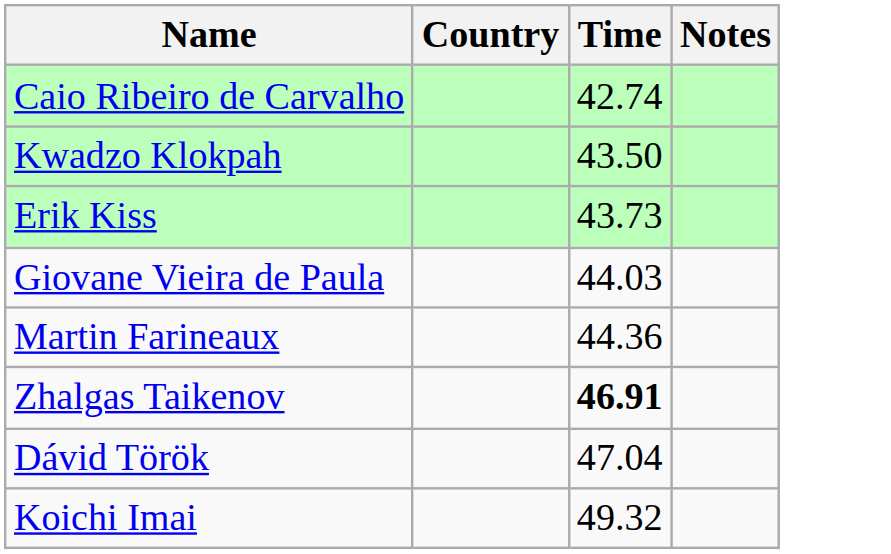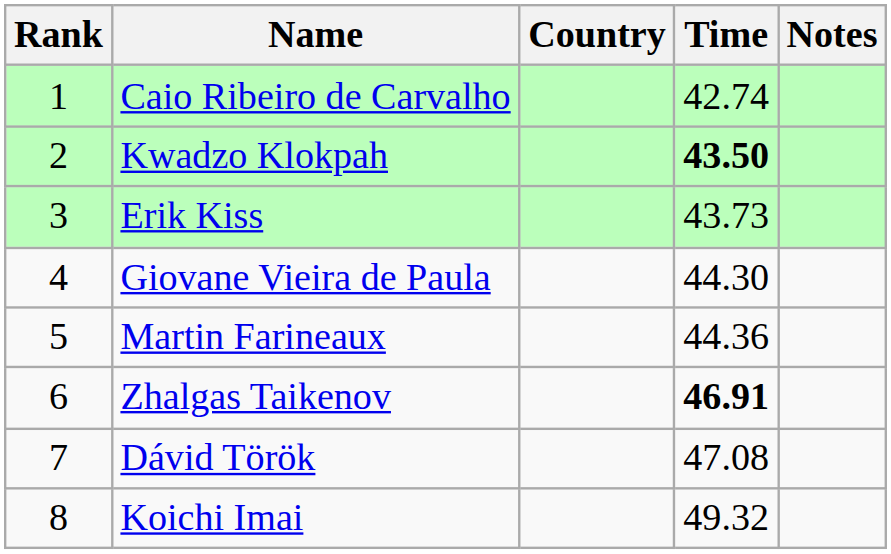+ column: Rank | 1 | 2 | 3 | 4 | 5 | 6 | 7 | 8
Kwadzo Klokpah | Time: normal -> bold
Giovane Vieira de Paula | Time: 44.03 -> 44.30
Dávid Török | Time: 47.04 -> 47.08
